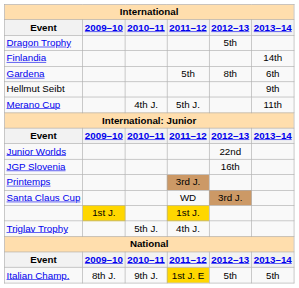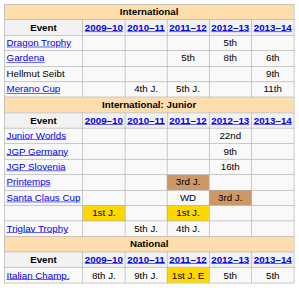- row: Finlandia | 14th
+ row: JGP Germany | 9th
